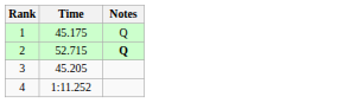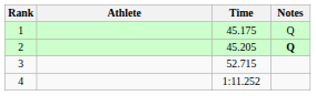+ column: Athlete
2 | Time: 52.715 -> 45.205
3 | Time: 45.205 -> 52.715
